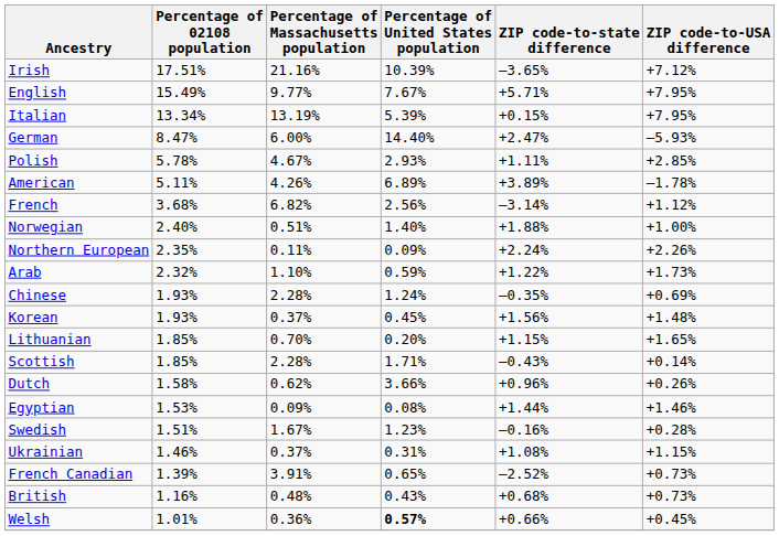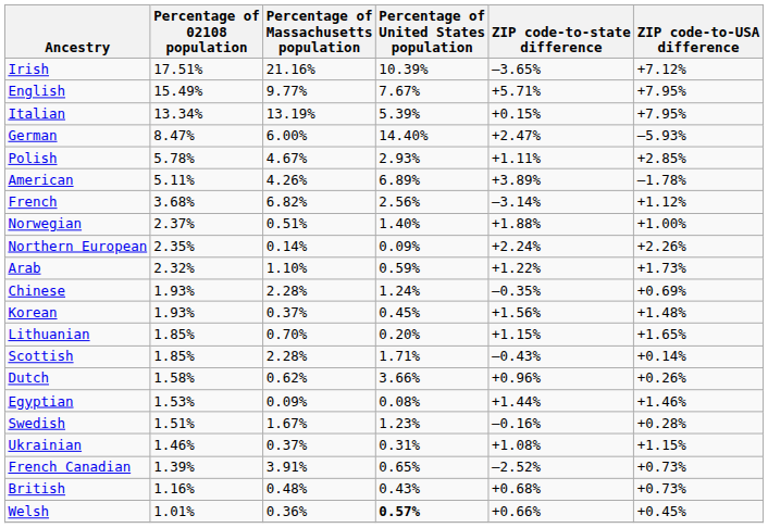Norwegian | Percentage of 02108 population: 2.40% -> 2.37%
Northern European | Percentage of Massachusetts population: 0.11% -> 0.14%
